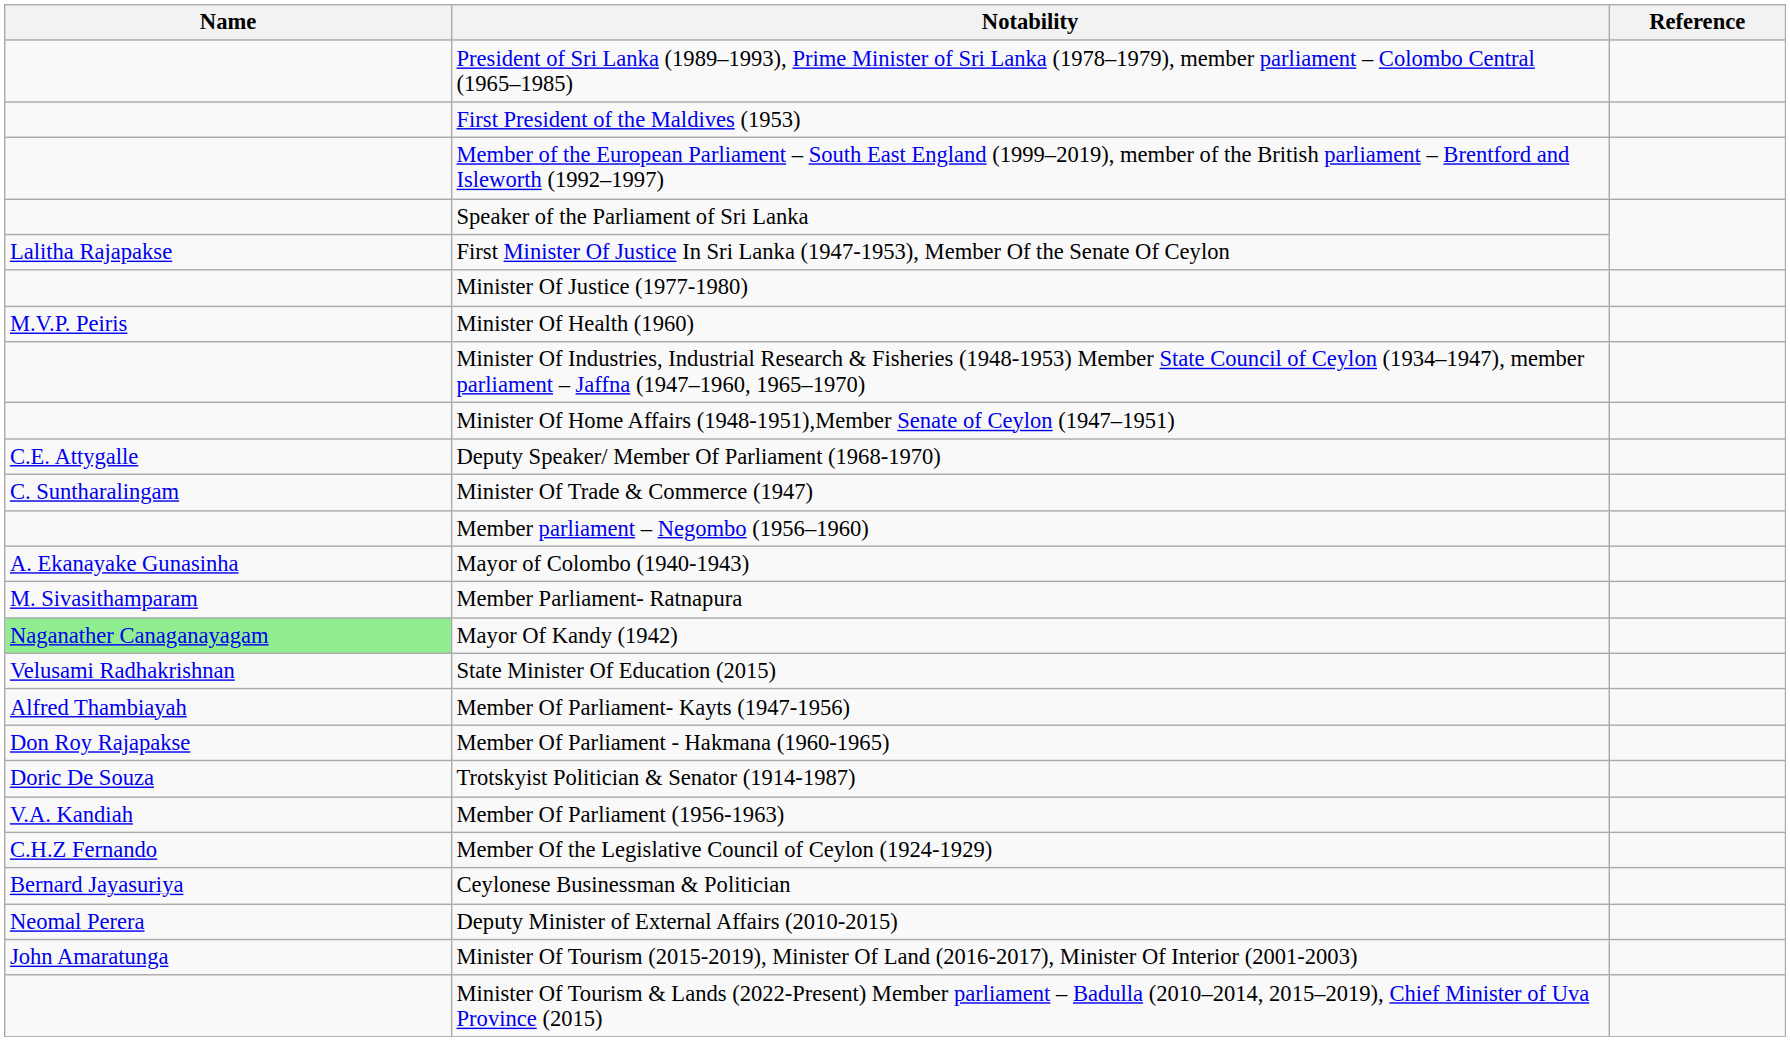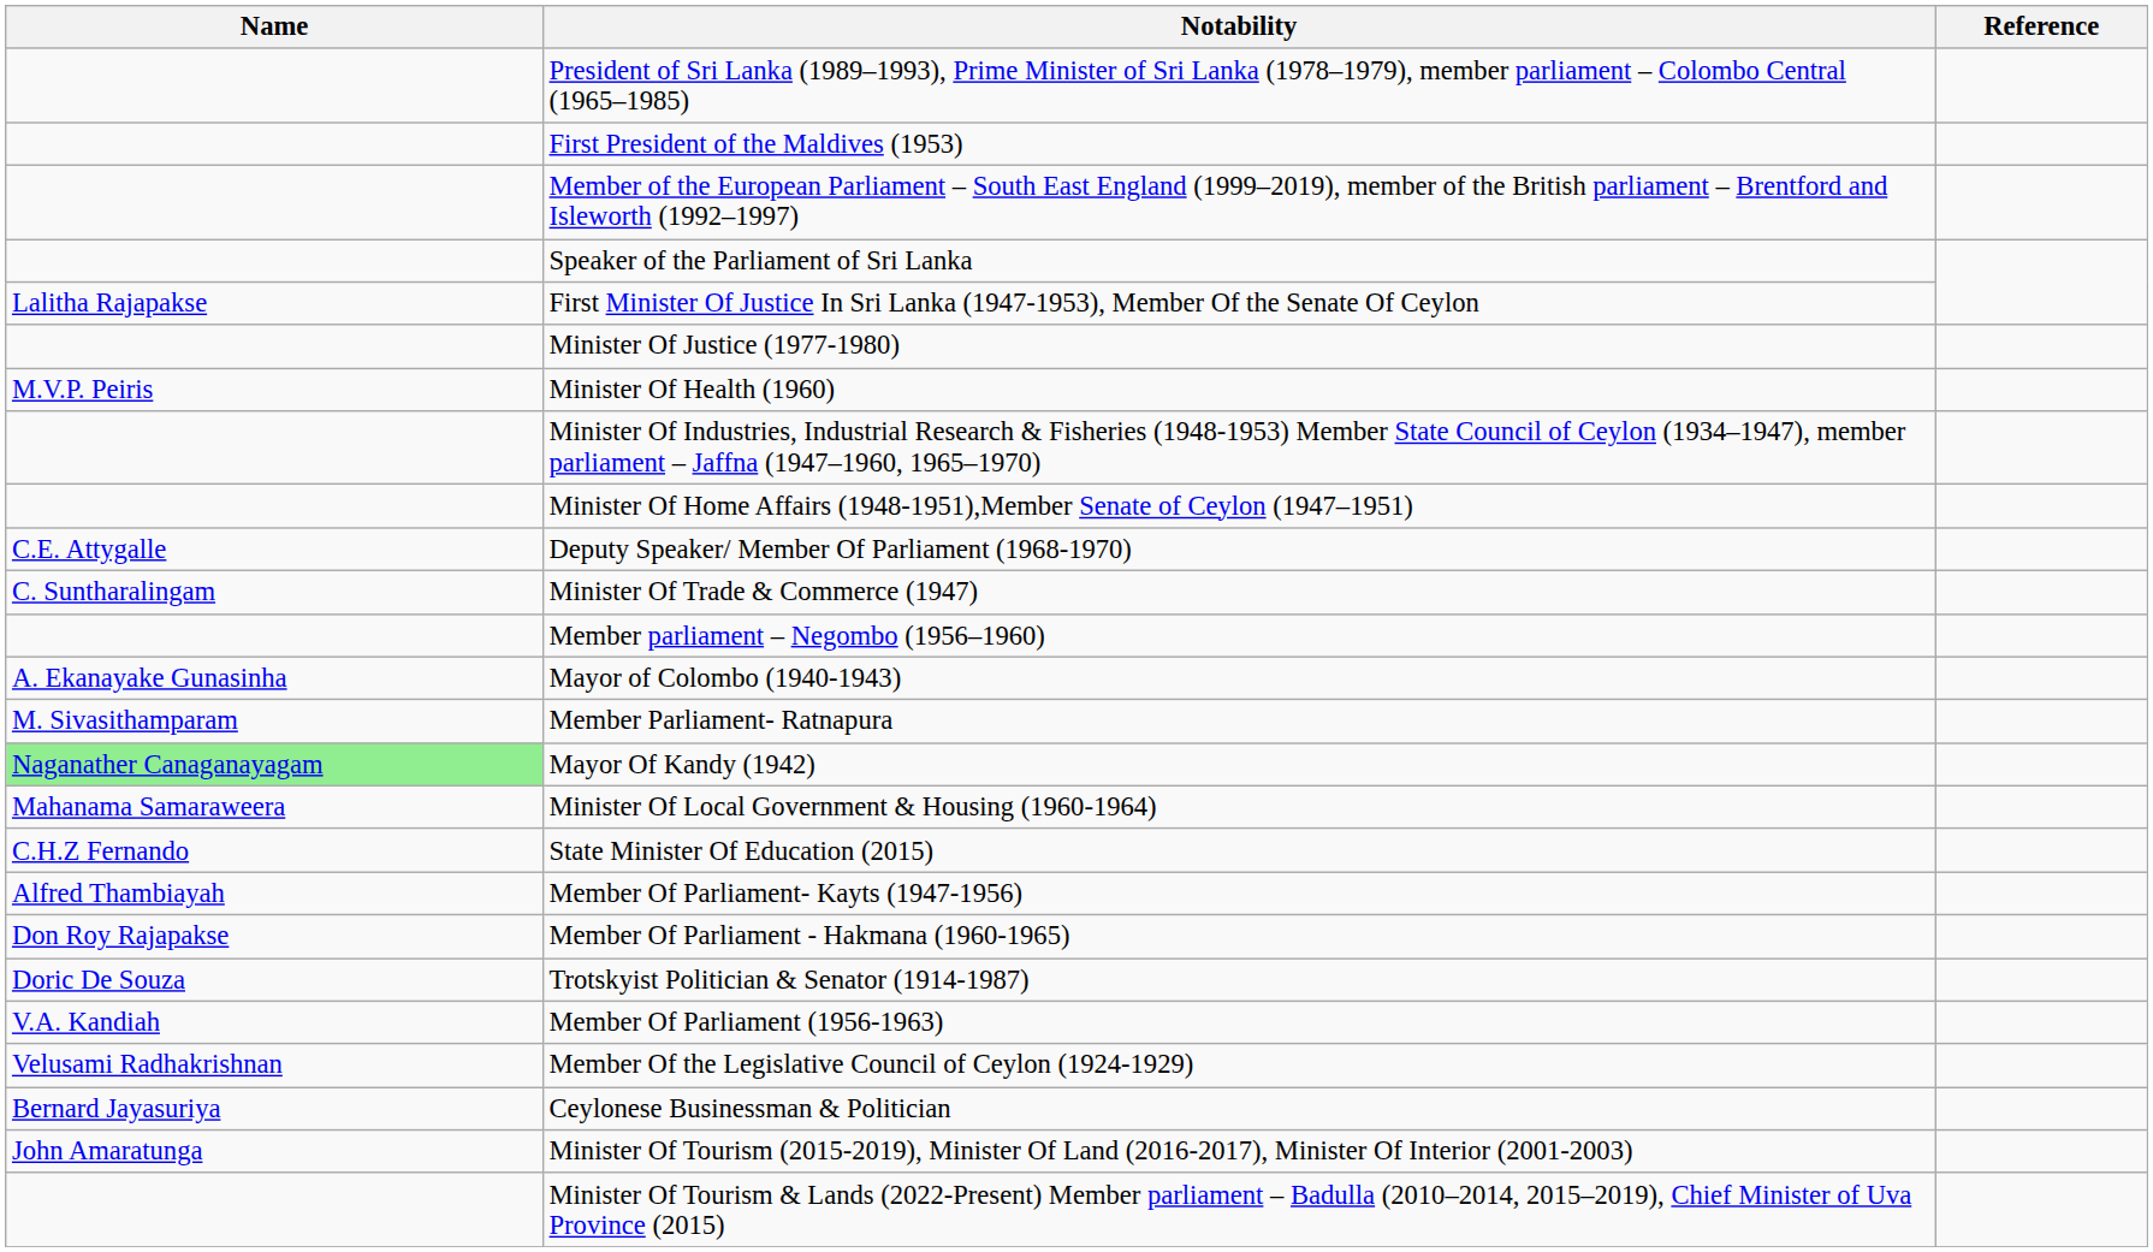+ row: Mahanama Samaraweera | Minister Of Local Government & Housing (1960-1964)
State Minister Of Education (2015) | Name: Velusami Radhakrishnan -> C.H.Z Fernando
Member Of the Legislative Council of Ceylon (1924-1929) | Name: C.H.Z Fernando -> Velusami Radhakrishnan
- row: Neomal Perera | Deputy Minister of External Affairs (2010-2015)
